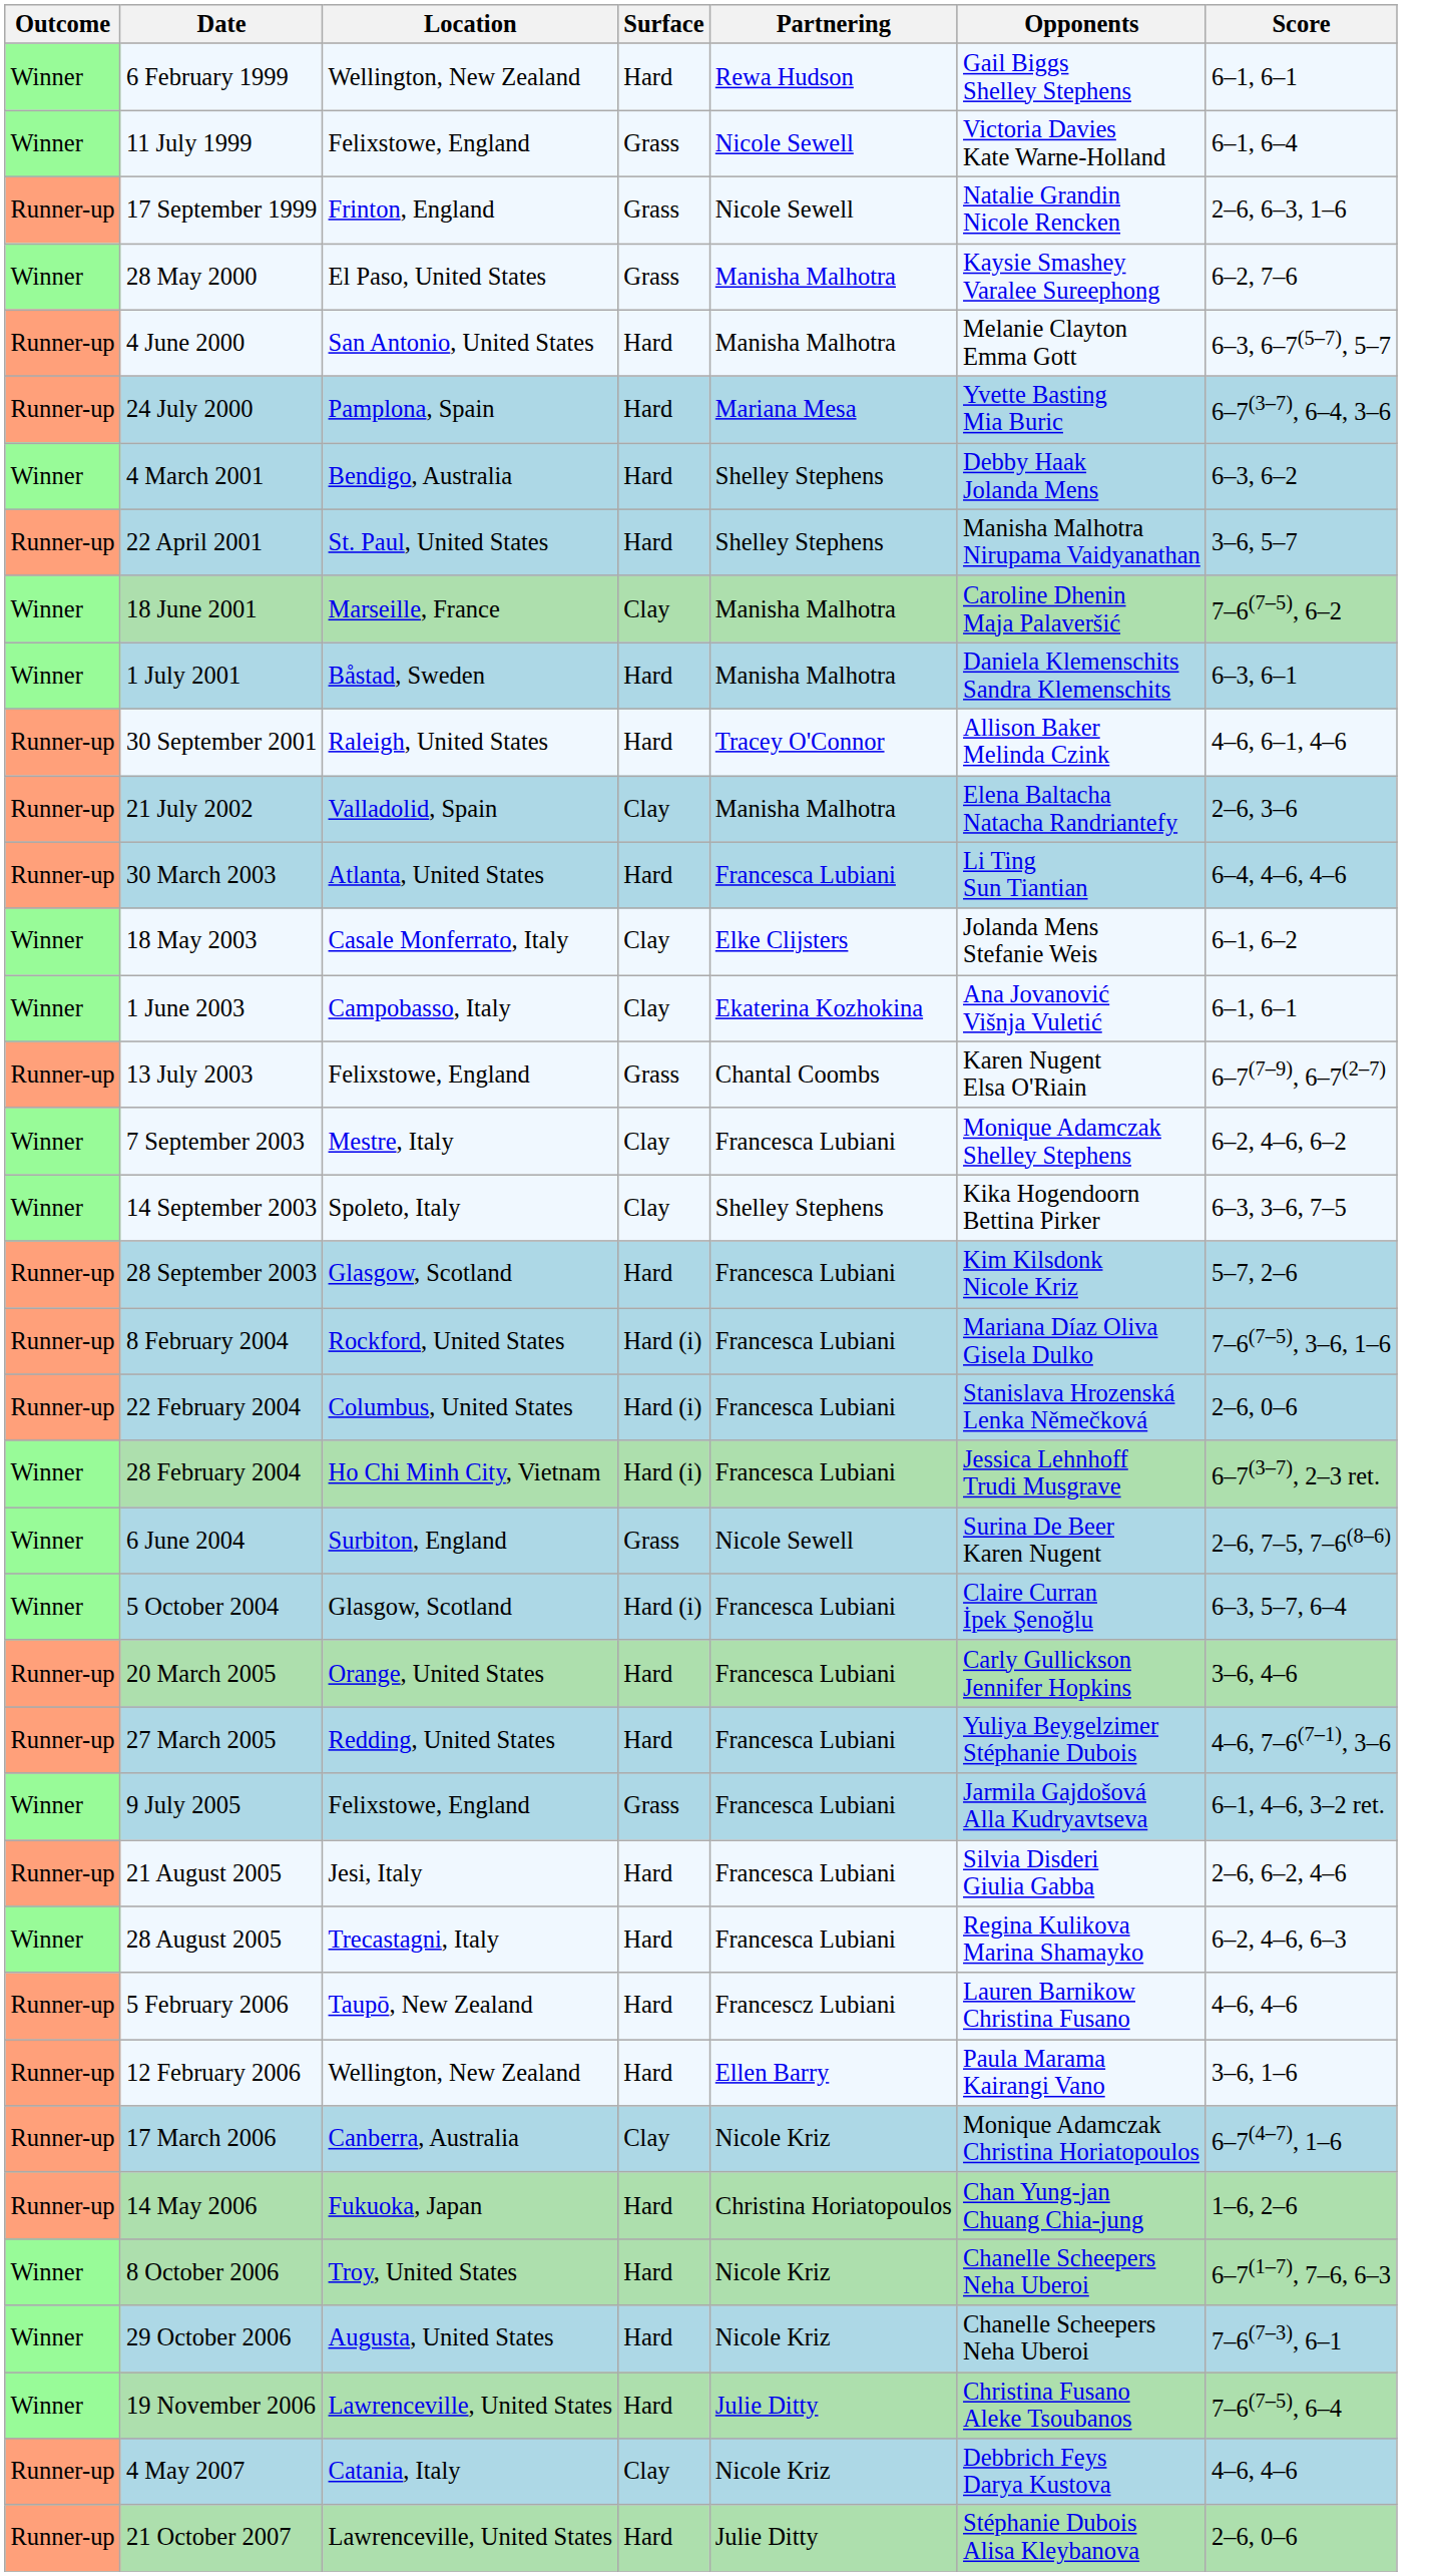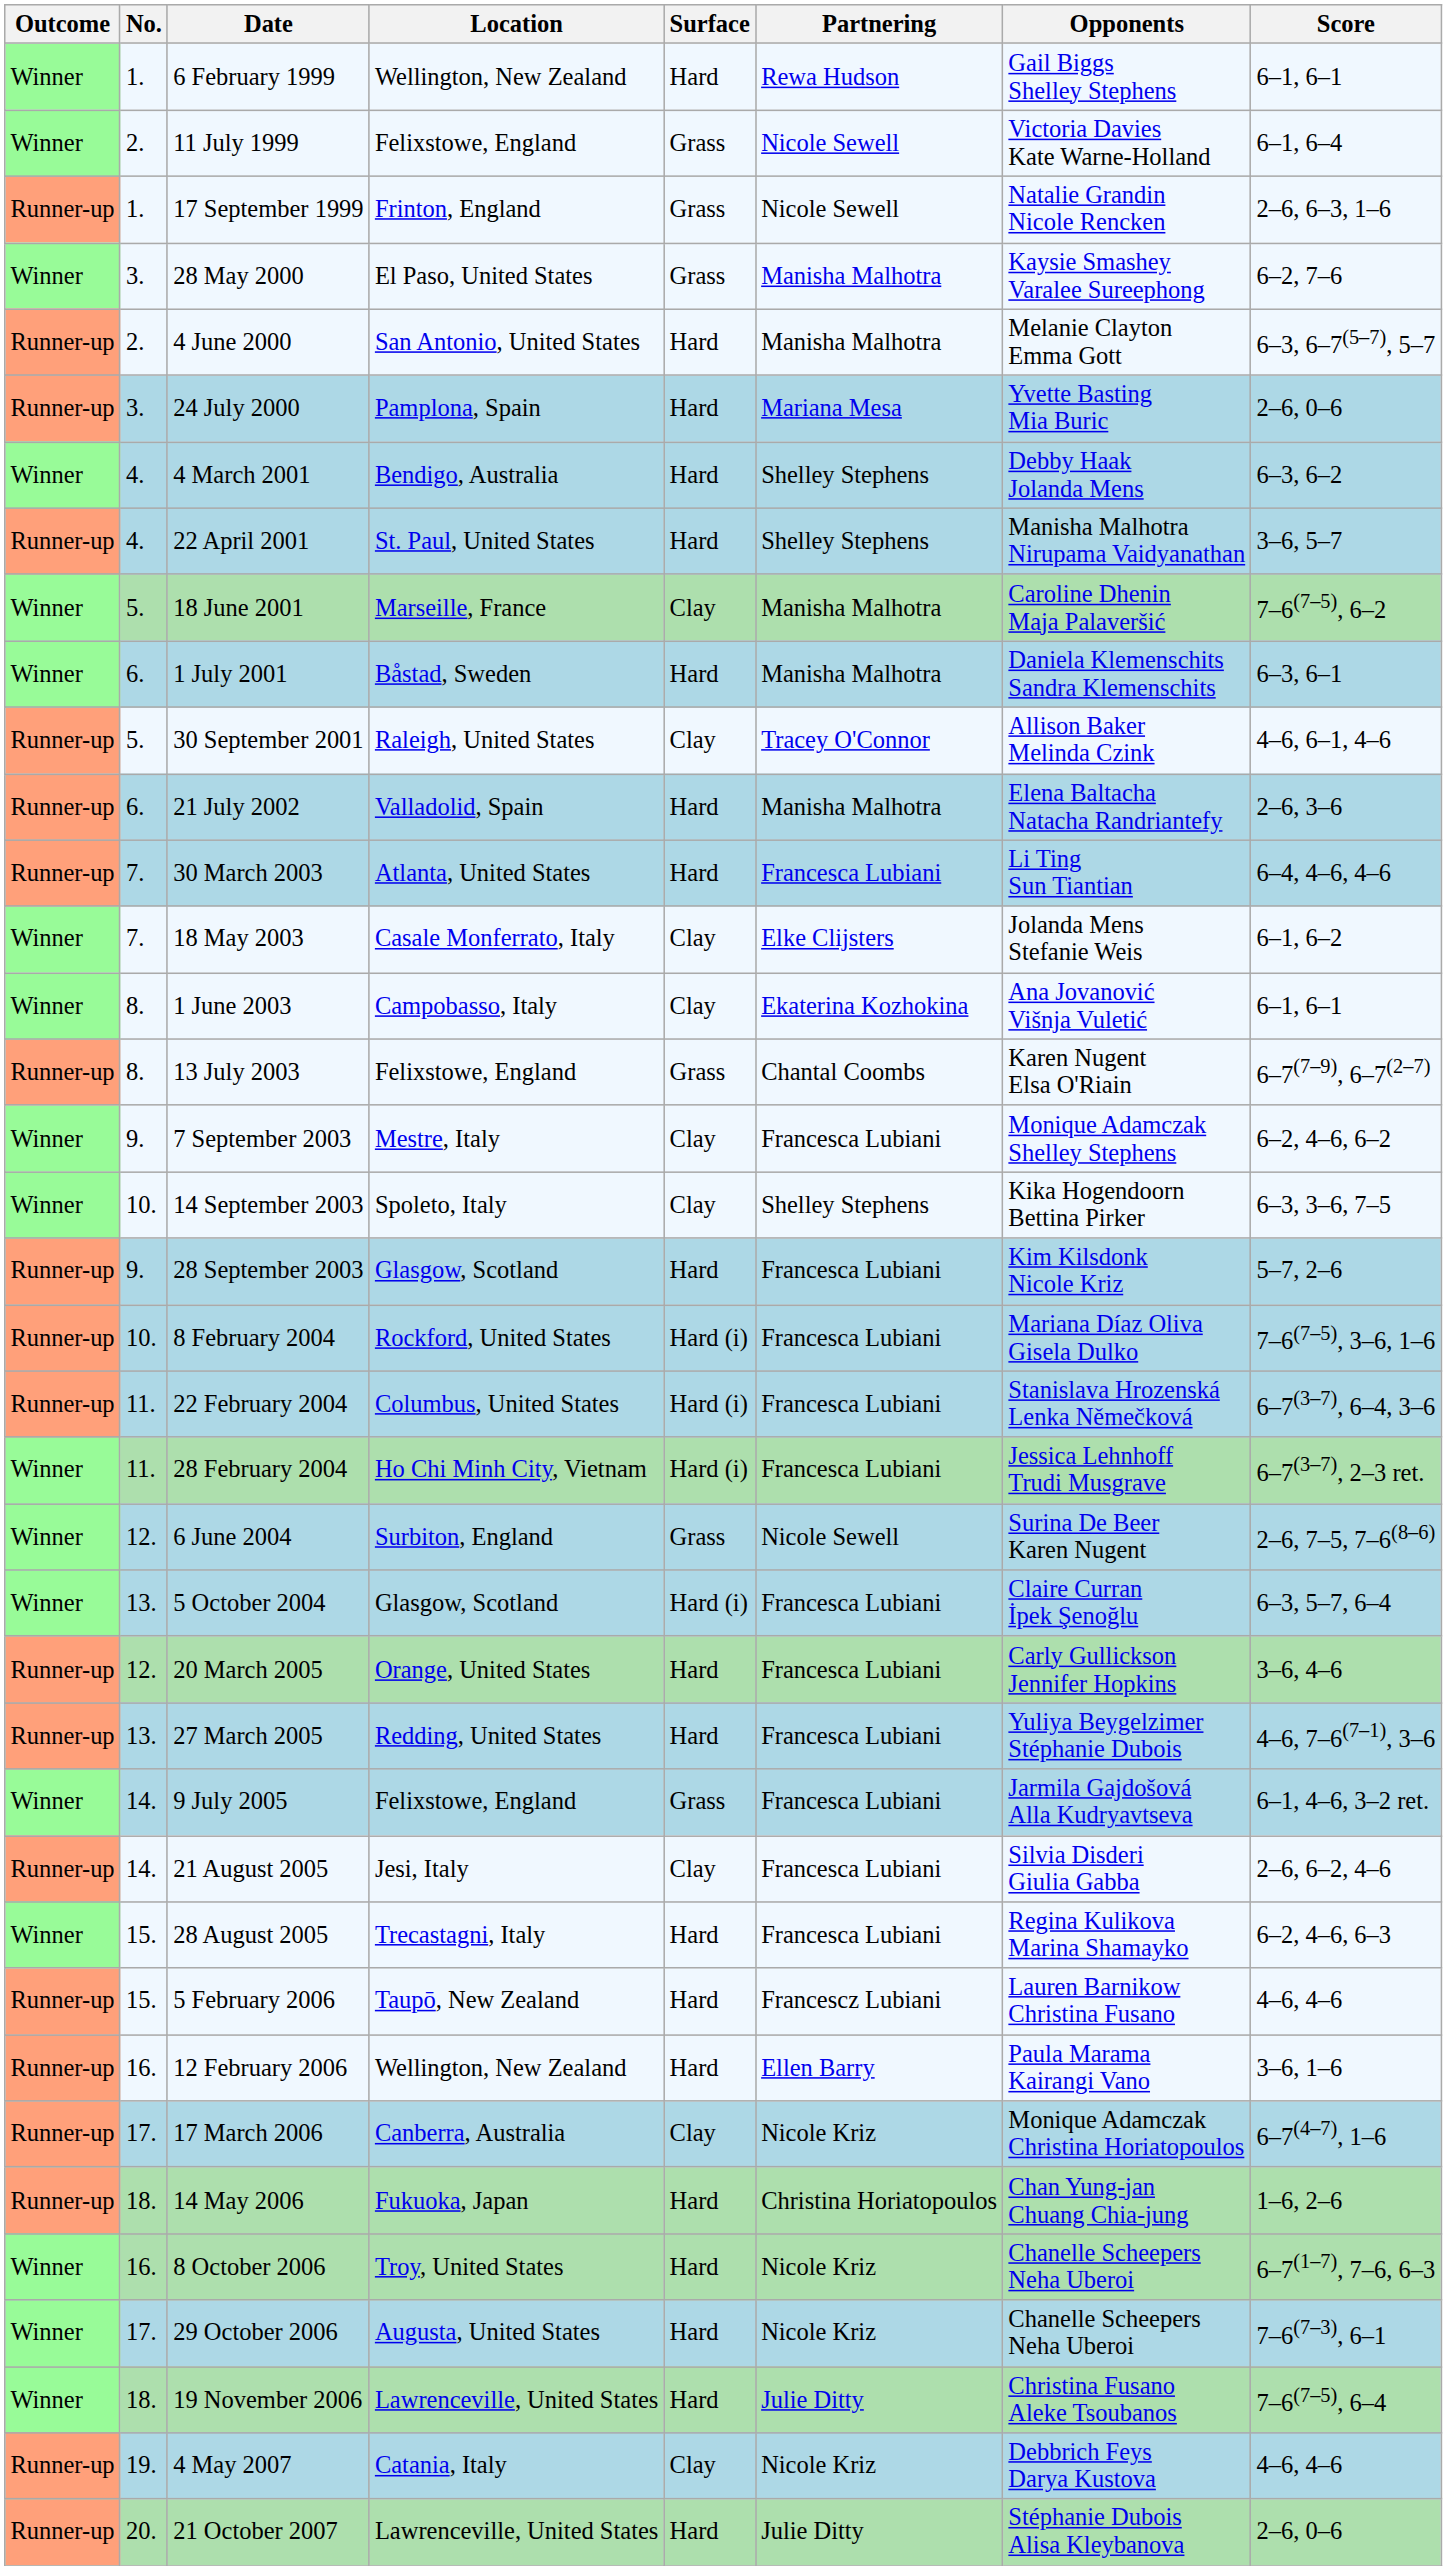+ column: No. | 1. | 2. | 1. | 3. | 2. | 3. | 4. | 4. | 5. | 6. | 5. | 6. | 7. | 7. | 8. | 8. | 9. | 10. | 9. | 10. | 11. | 11. | 12. | 13. | 12. | 13. | 14. | 14. | 15. | 15. | 16. | 17. | 18. | 16. | 17. | 18. | 19. | 20.
24 July 2000 | Score: 6–7(3–7), 6–4, 3–6 -> 2–6, 0–6
30 September 2001 | Surface: Hard -> Clay
21 July 2002 | Surface: Clay -> Hard
22 February 2004 | Score: 2–6, 0–6 -> 6–7(3–7), 6–4, 3–6
21 August 2005 | Surface: Hard -> Clay
